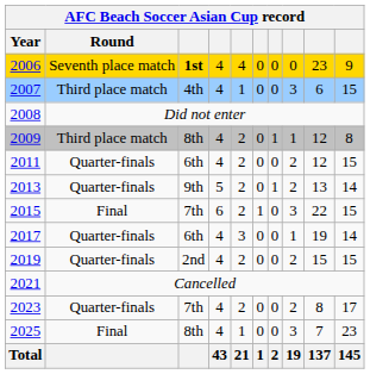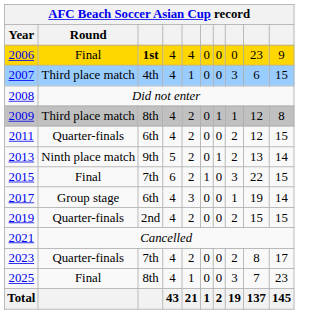2006 | Round: Seventh place match -> Final
2013 | Round: Quarter-finals -> Ninth place match
2017 | Round: Quarter-finals -> Group stage
